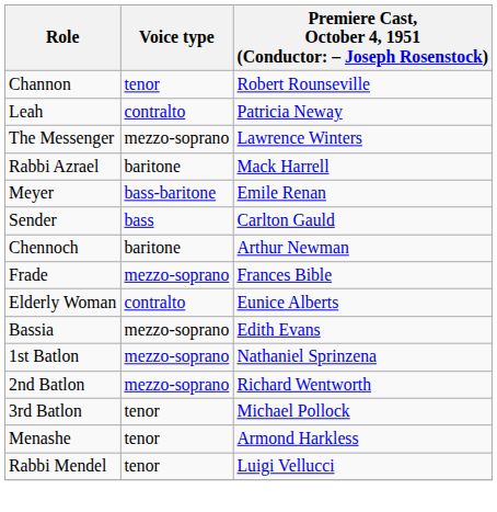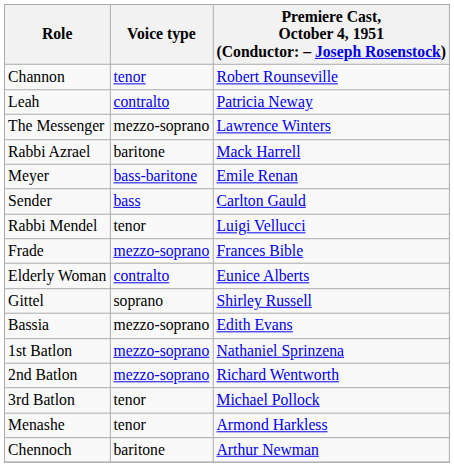rows swapped: Chennoch <-> Rabbi Mendel
+ row: Gittel | soprano | Shirley Russell
